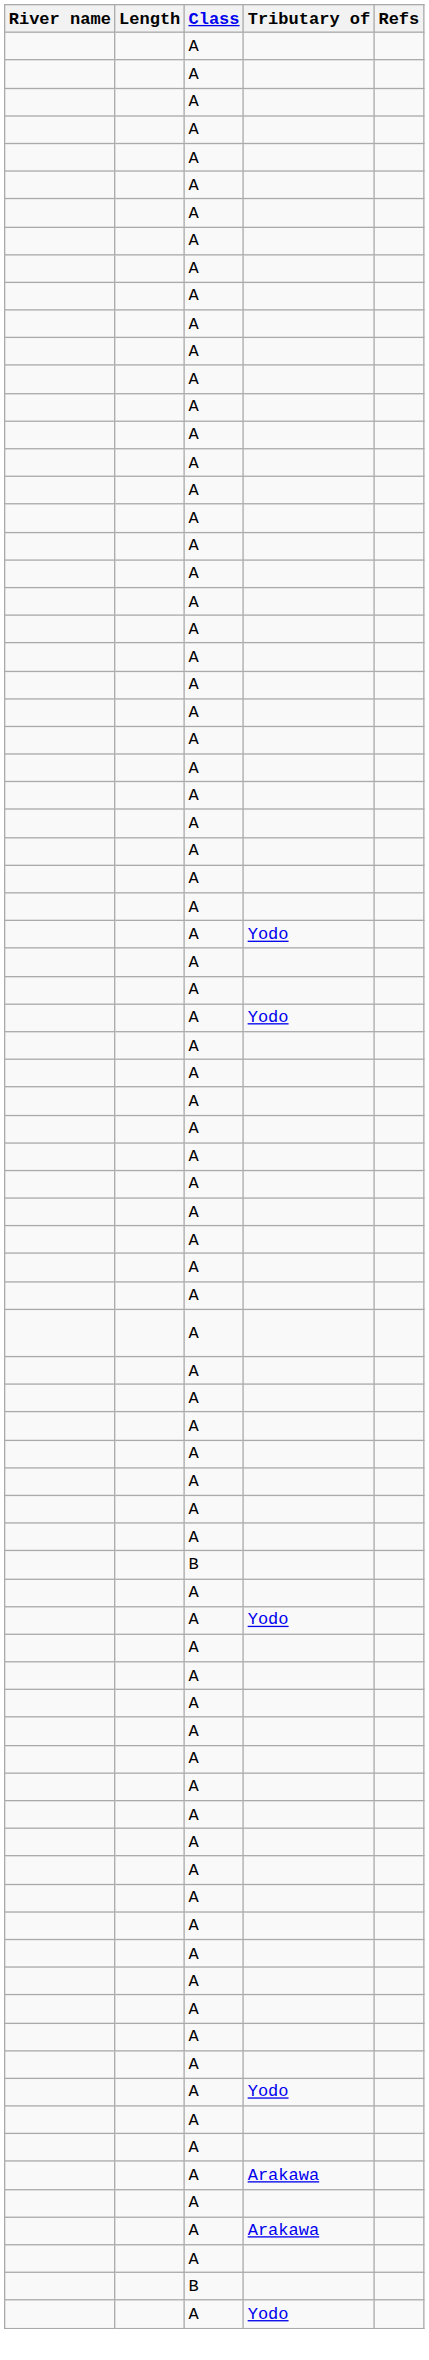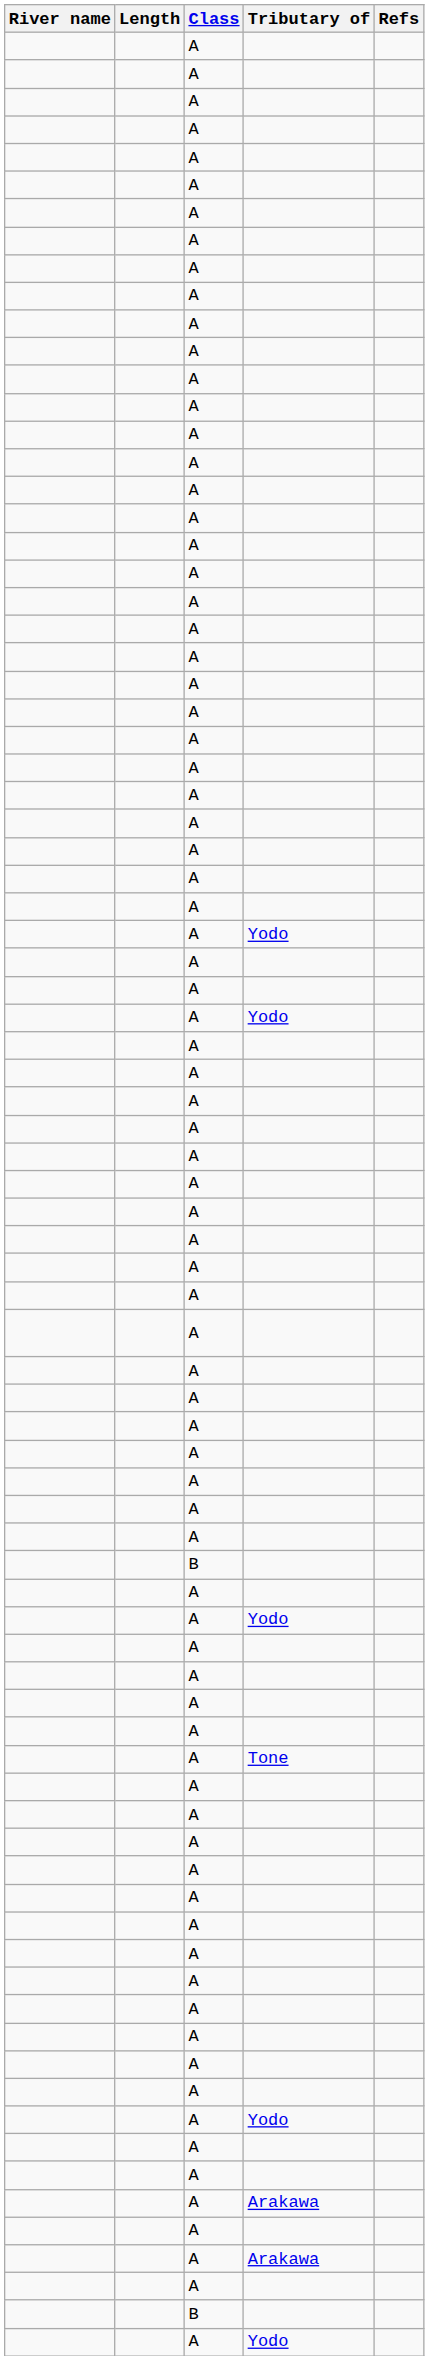+ row: A | Tone
